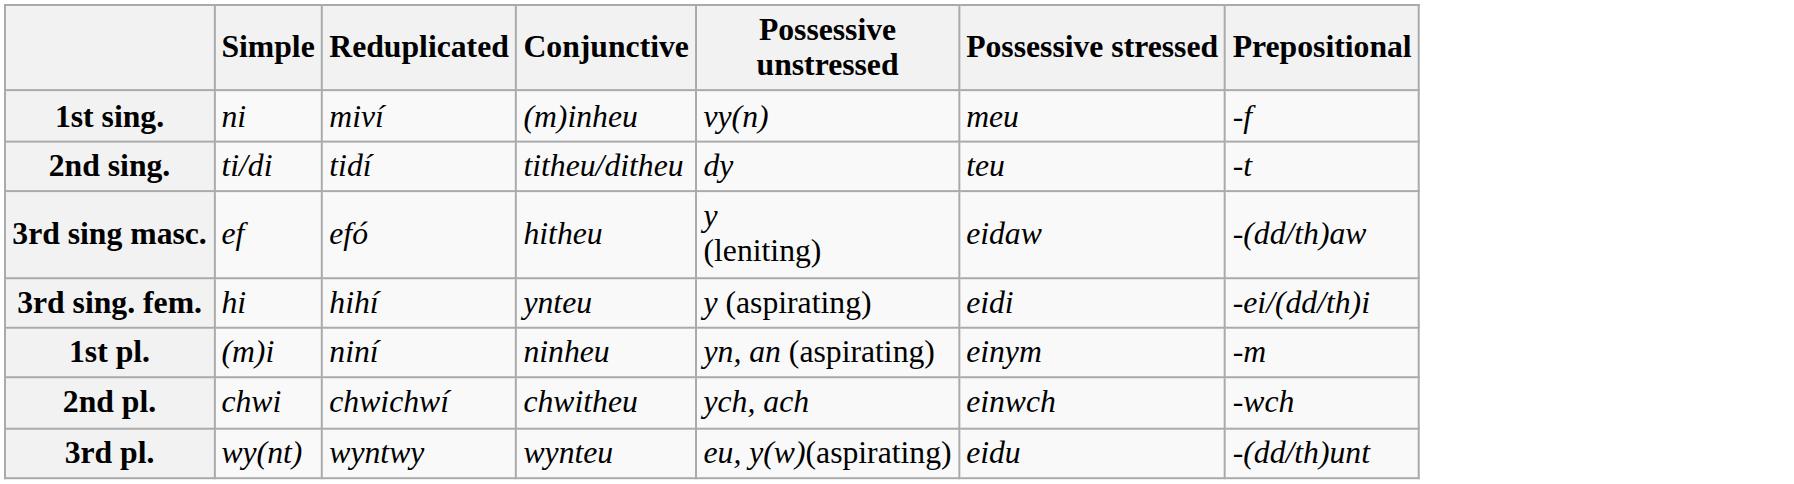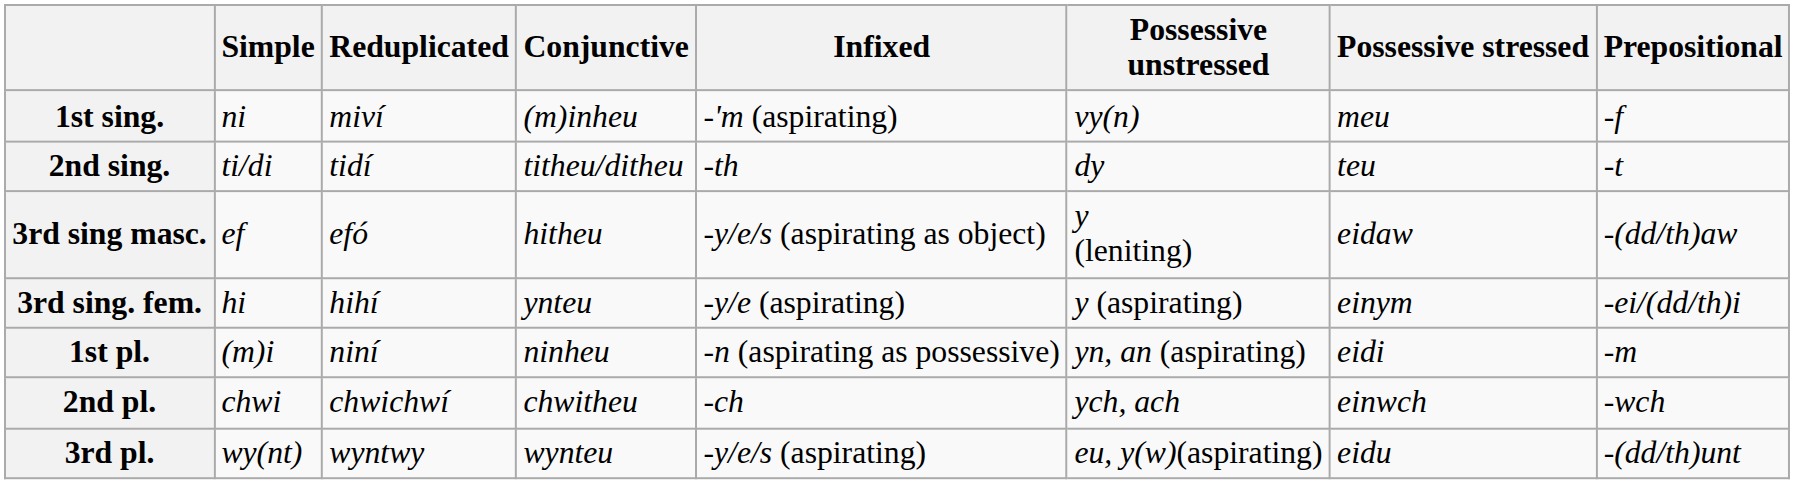+ column: Infixed | -'m (aspirating) | -th | -y/e/s (aspirating as object) | -y/e (aspirating) | -n (aspirating as possessive) | -ch | -y/e/s (aspirating)
3rd sing. fem. | Possessive stressed: eidi -> einym
1st pl. | Possessive stressed: einym -> eidi
